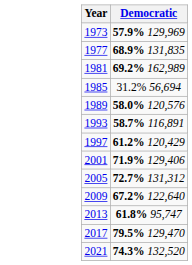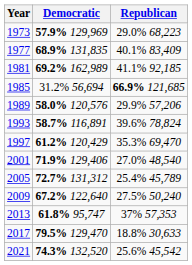+ column: Republican | 29.0% 68,223 | 40.1% 83,409 | 41.1% 92,185 | 66.9% 121,685 | 29.9% 57,206 | 39.6% 78,824 | 35.3% 69,470 | 27.0% 48,540 | 25.4% 45,789 | 27.5% 50,240 | 37% 57,353 | 18.8% 30,633 | 25.6% 45,542
